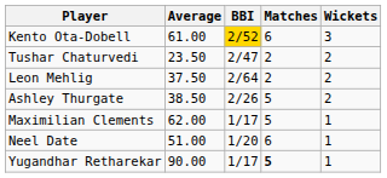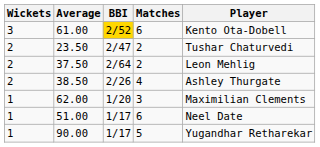columns swapped: Wickets <-> Player
38.50 | Matches: 5 -> 4
62.00 | BBI: 1/17 -> 1/20
62.00 | Matches: 5 -> 3
51.00 | BBI: 1/20 -> 1/17
90.00 | Matches: bold -> normal
